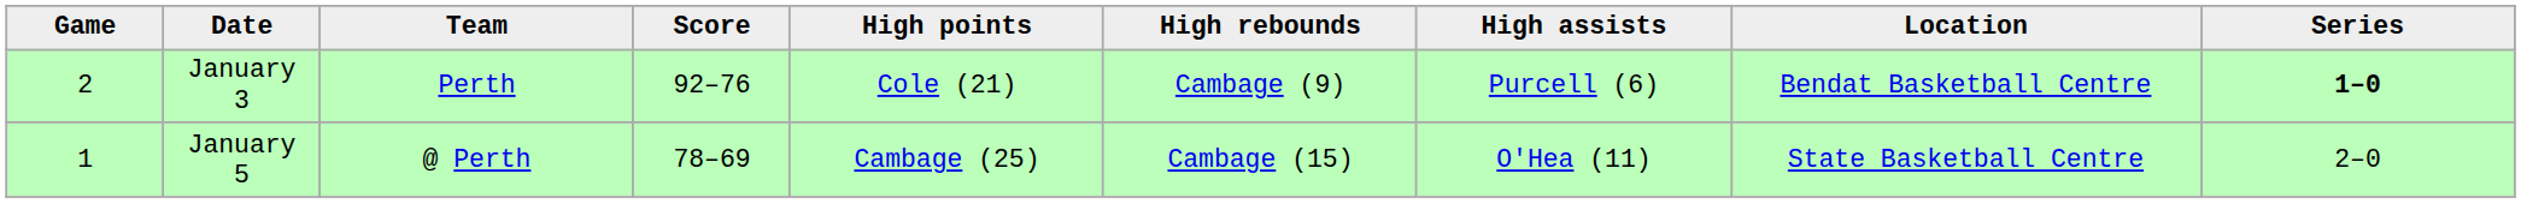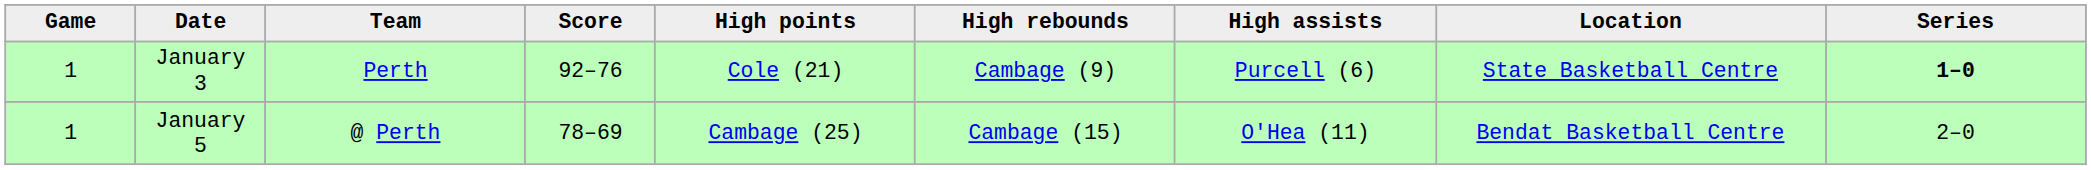January 3 | Game: 2 -> 1
January 3 | Location: Bendat Basketball Centre -> State Basketball Centre
January 5 | Location: State Basketball Centre -> Bendat Basketball Centre
